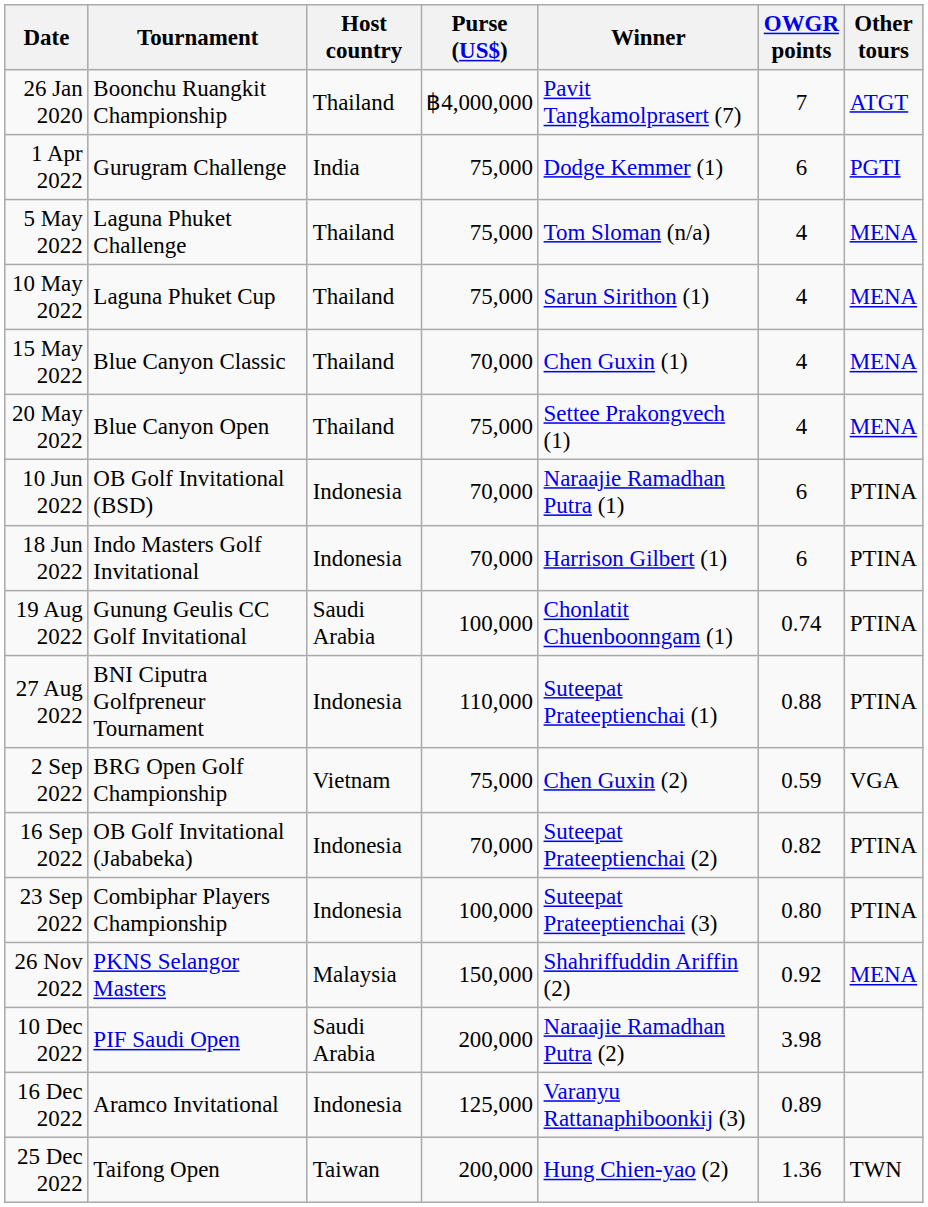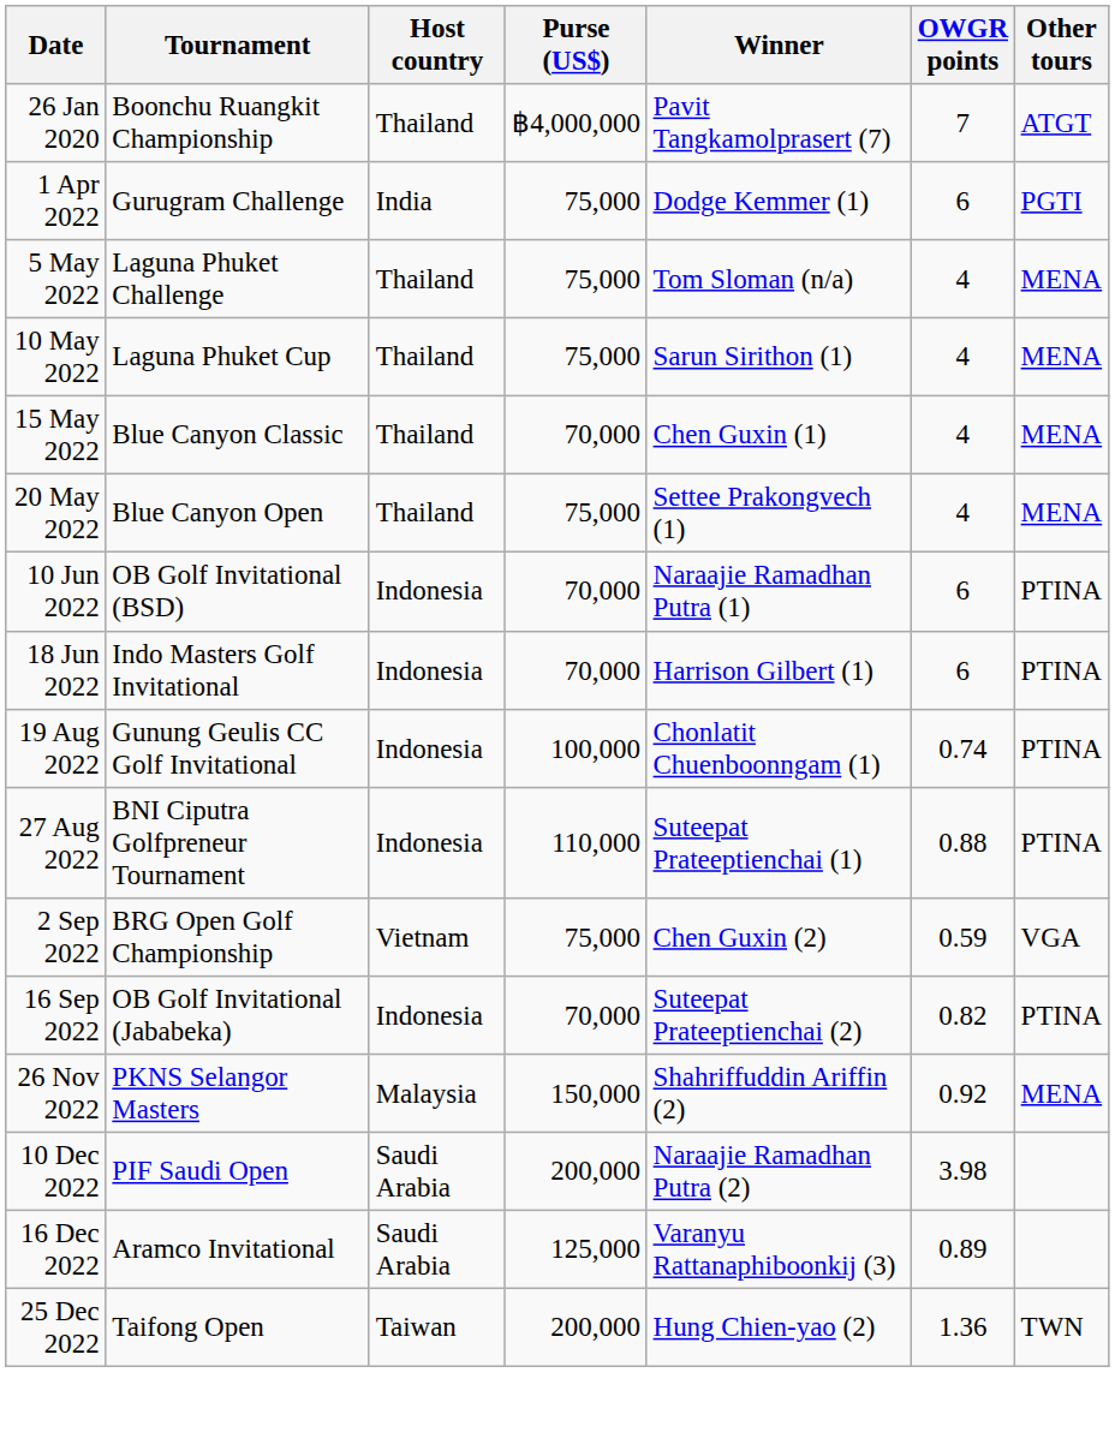19 Aug 2022 | Host country: Saudi Arabia -> Indonesia
- row: 23 Sep 2022 | Combiphar Players Championship | Indonesia | 100,000 | Suteepat Prateeptienchai (3) | 0.80 | PTINA
16 Dec 2022 | Host country: Indonesia -> Saudi Arabia
